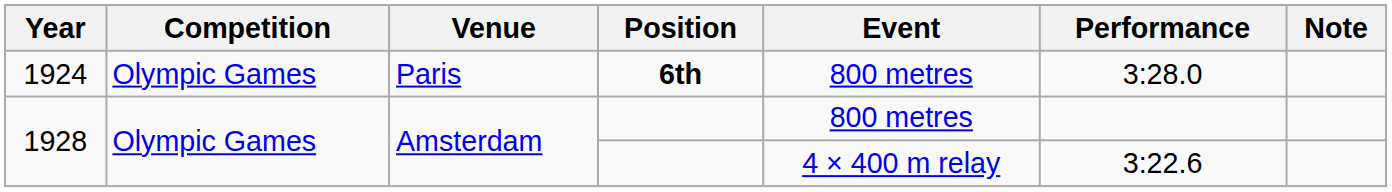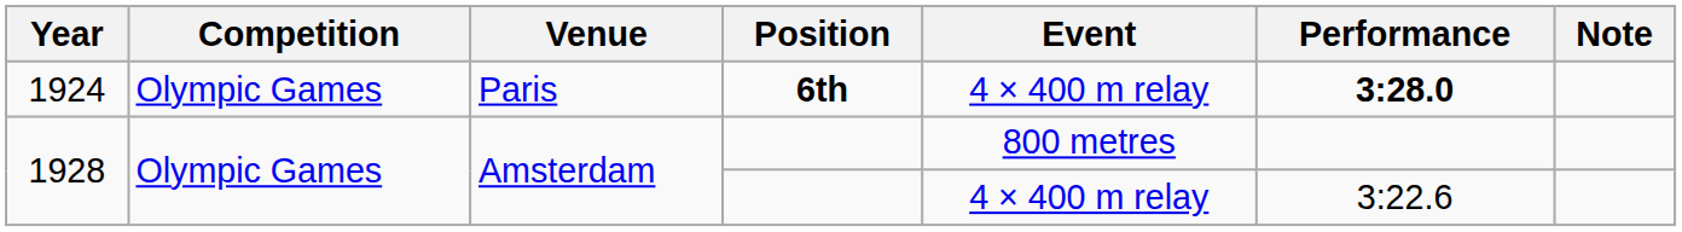1924 | Event: 800 metres -> 4 × 400 m relay
1924 | Performance: normal -> bold
